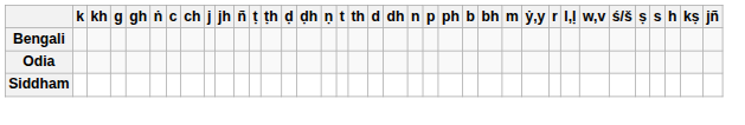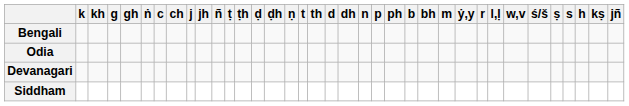+ row: Devanagari
